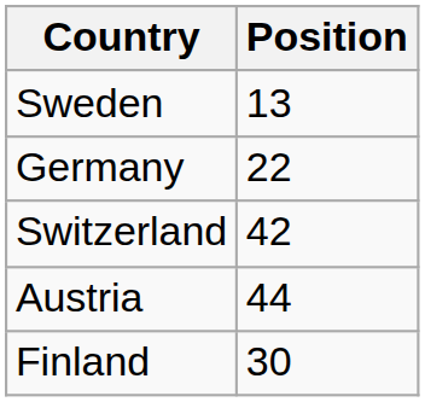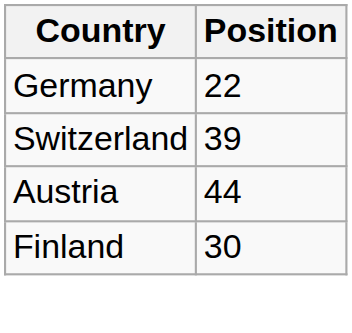- row: Sweden | 13
Switzerland | Position: 42 -> 39
